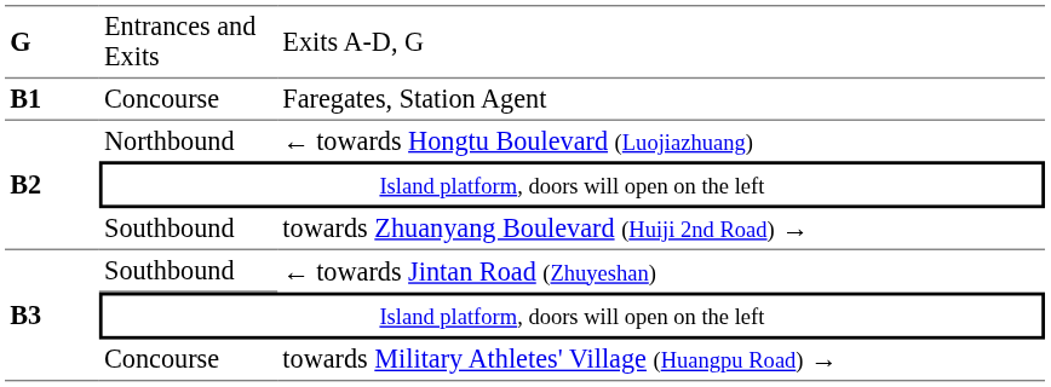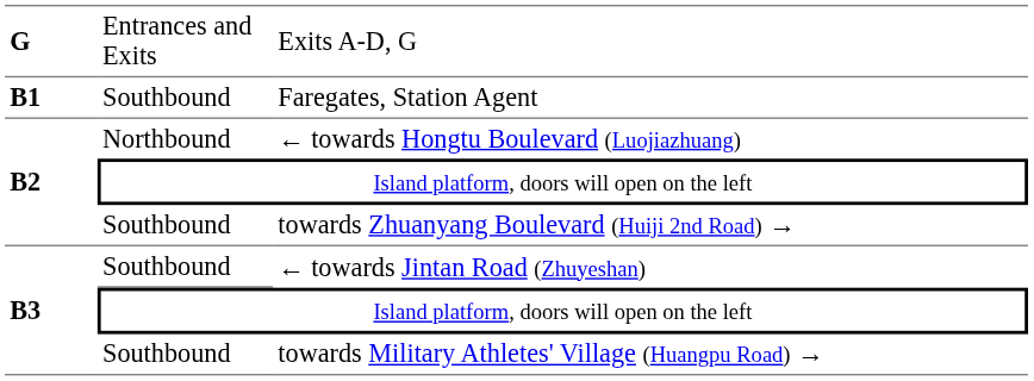Faregates, Station Agent | column 2: Concourse -> Southbound
towards Military Athletes' Village (Huangpu Road) → | column 2: Concourse -> Southbound
